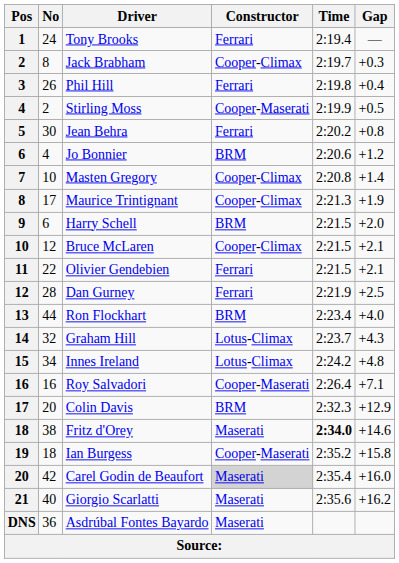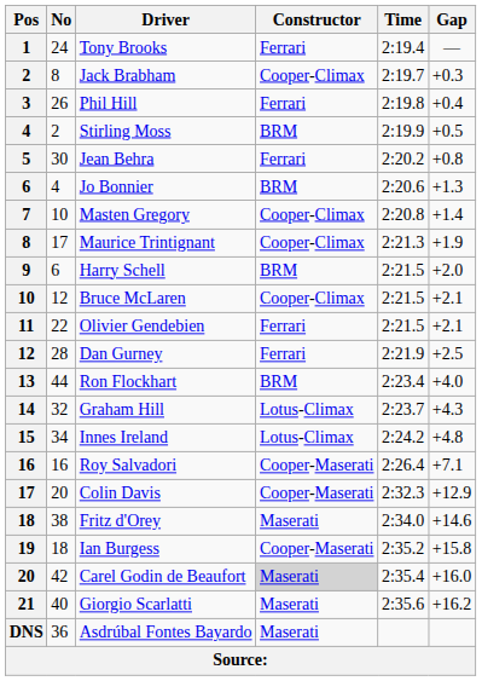Stirling Moss | Constructor: Cooper-Maserati -> BRM
Jo Bonnier | Gap: +1.2 -> +1.3
Colin Davis | Constructor: BRM -> Cooper-Maserati
Fritz d'Orey | Time: bold -> normal
